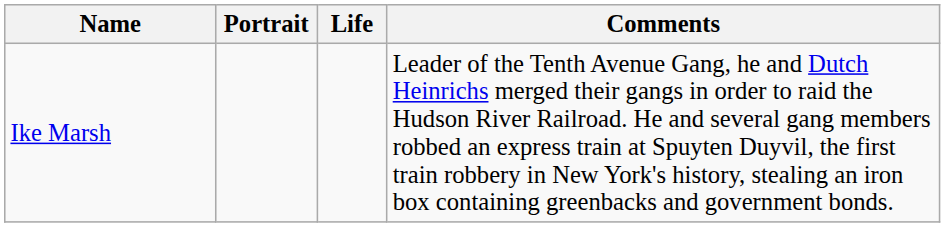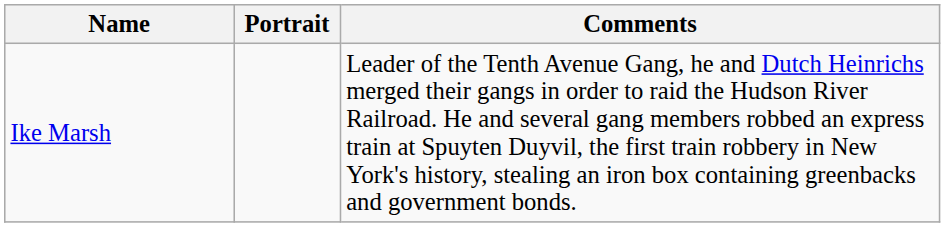- column: Life
